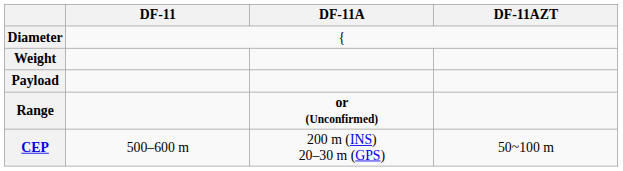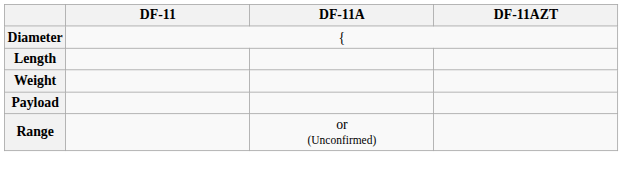+ row: Length
Range | DF-11A: bold -> normal
- row: CEP | 500–600 m | 200 m (INS) 20–30 m (GPS) | 50~100 m
